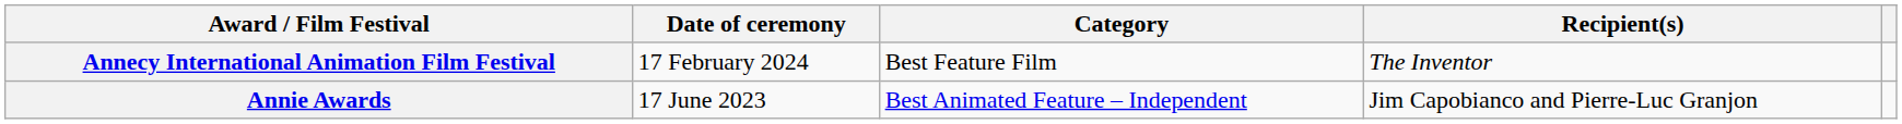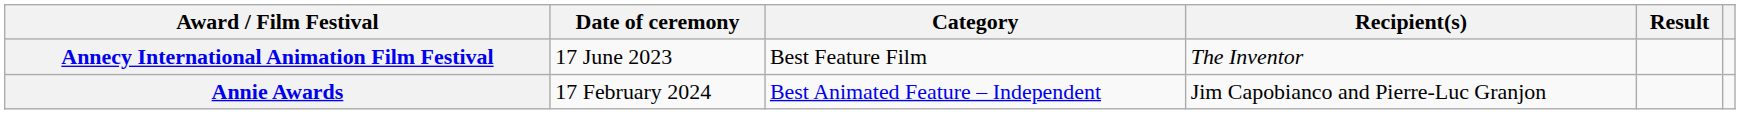+ column: Result
Annecy International Animation Film Festival | Date of ceremony: 17 February 2024 -> 17 June 2023
Annie Awards | Date of ceremony: 17 June 2023 -> 17 February 2024
